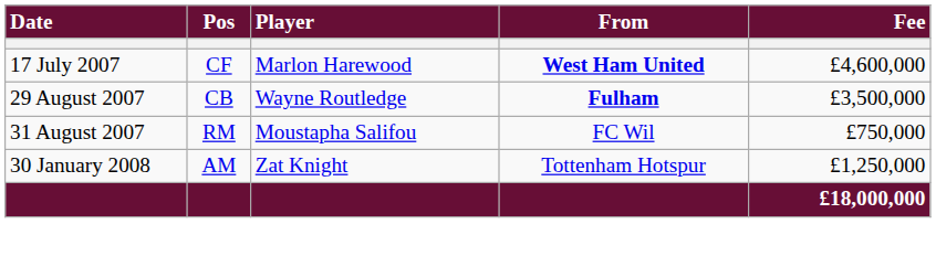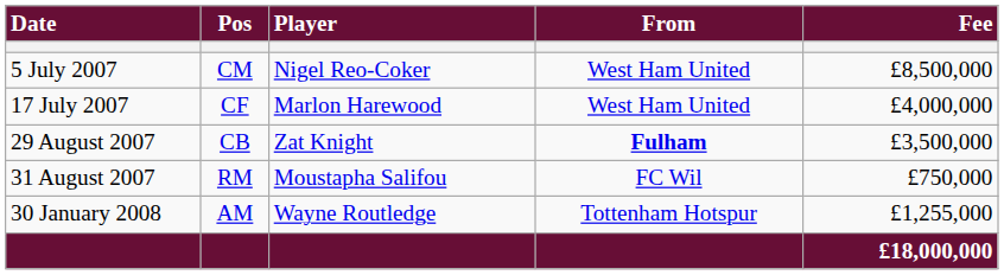+ row: 5 July 2007 | CM | Nigel Reo-Coker | West Ham United | £8,500,000
17 July 2007 | From: bold -> normal
17 July 2007 | Fee: £4,600,000 -> £4,000,000
29 August 2007 | Player: Wayne Routledge -> Zat Knight
30 January 2008 | Player: Zat Knight -> Wayne Routledge
30 January 2008 | Fee: £1,250,000 -> £1,255,000
